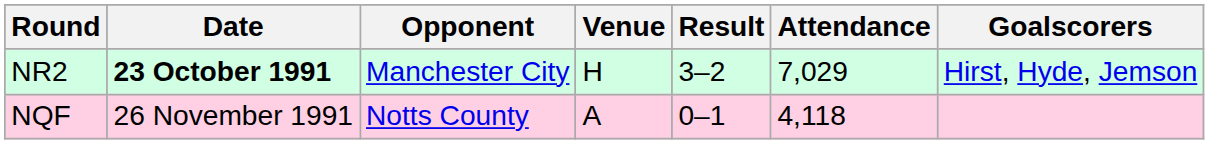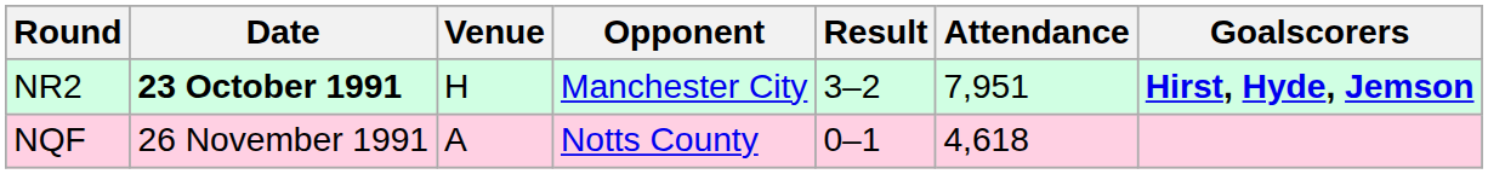columns swapped: Opponent <-> Venue
NR2 | Attendance: 7,029 -> 7,951
NR2 | Goalscorers: normal -> bold
NQF | Attendance: 4,118 -> 4,618
